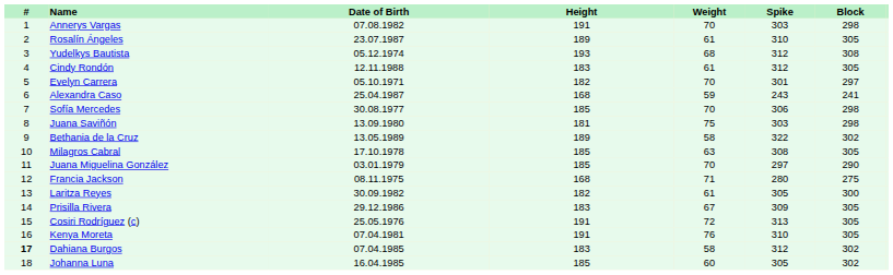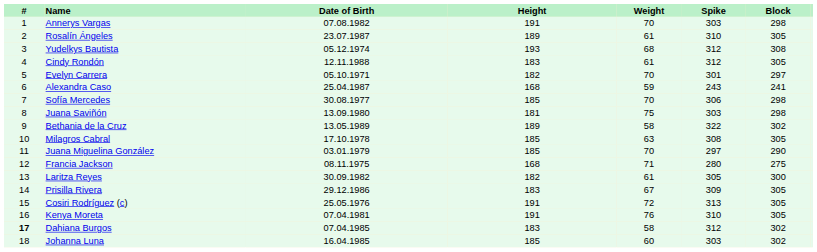Johanna Luna | Spike: 305 -> 303
